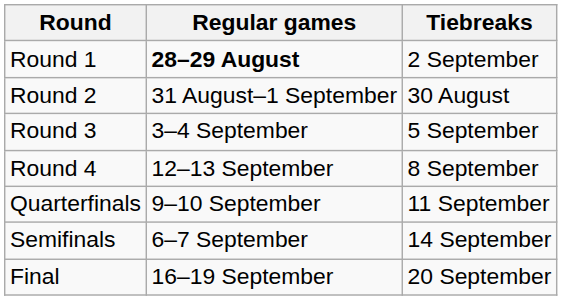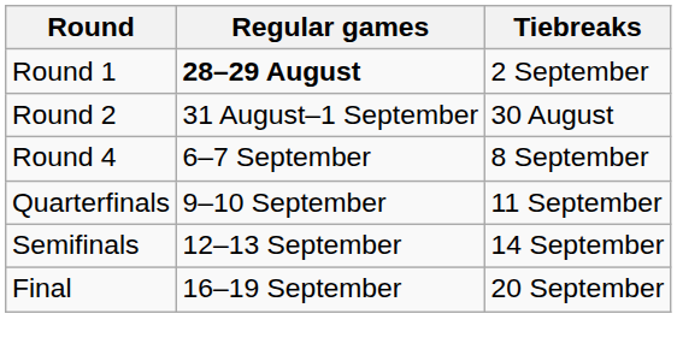- row: Round 3 | 3–4 September | 5 September
Round 4 | Regular games: 12–13 September -> 6–7 September
Semifinals | Regular games: 6–7 September -> 12–13 September
